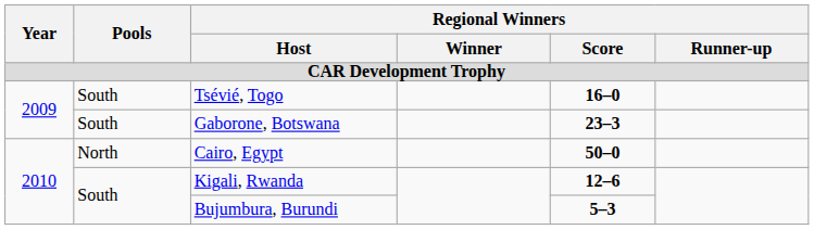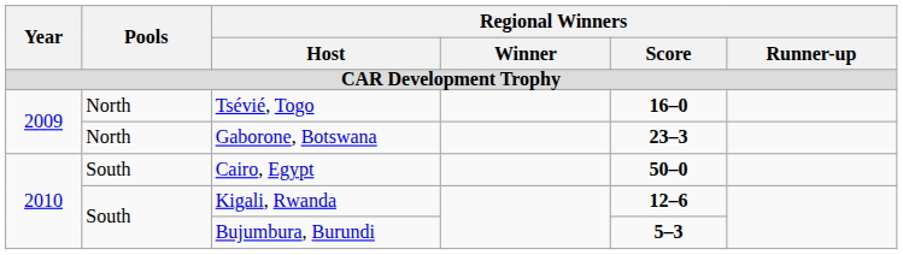Tsévié, Togo | Pools: South -> North
Gaborone, Botswana | Pools: South -> North
Cairo, Egypt | Pools: North -> South
